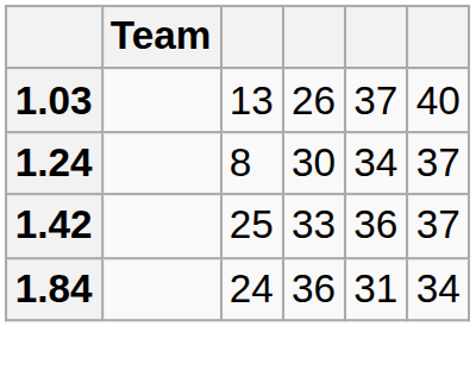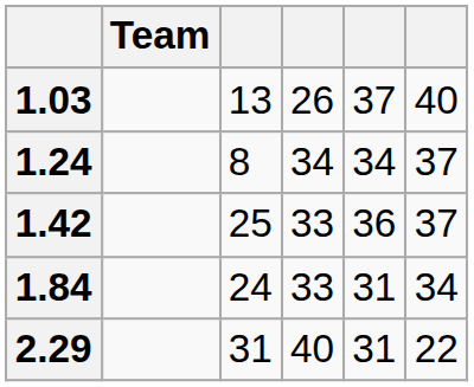1.24 | column 4: 30 -> 34
1.84 | column 4: 36 -> 33
+ row: 2.29 | 31 | 40 | 31 | 22
